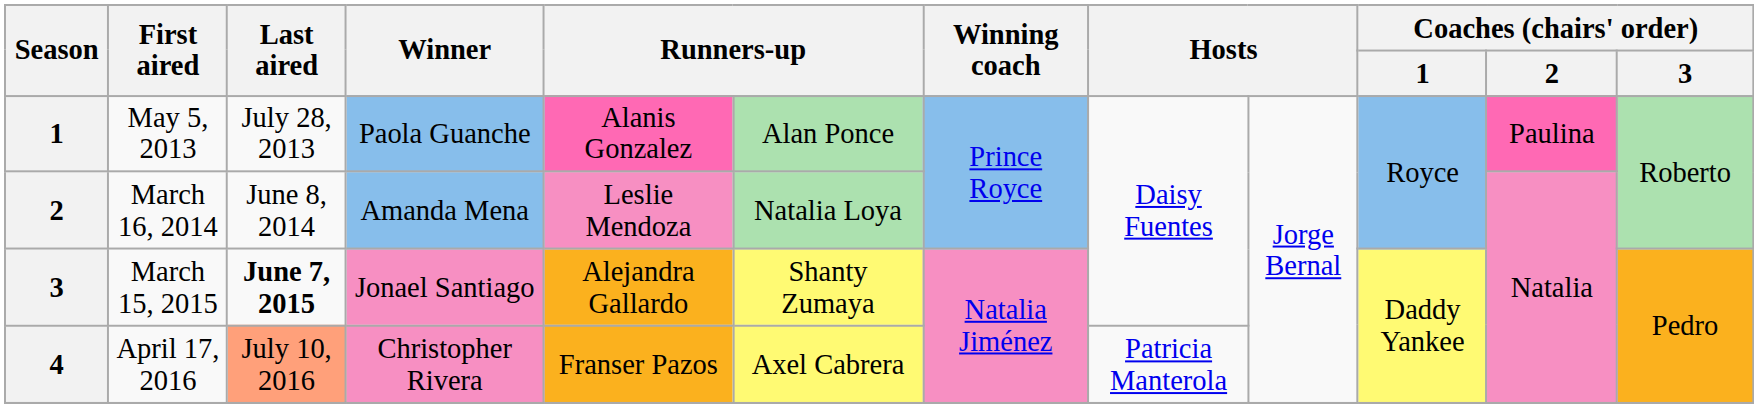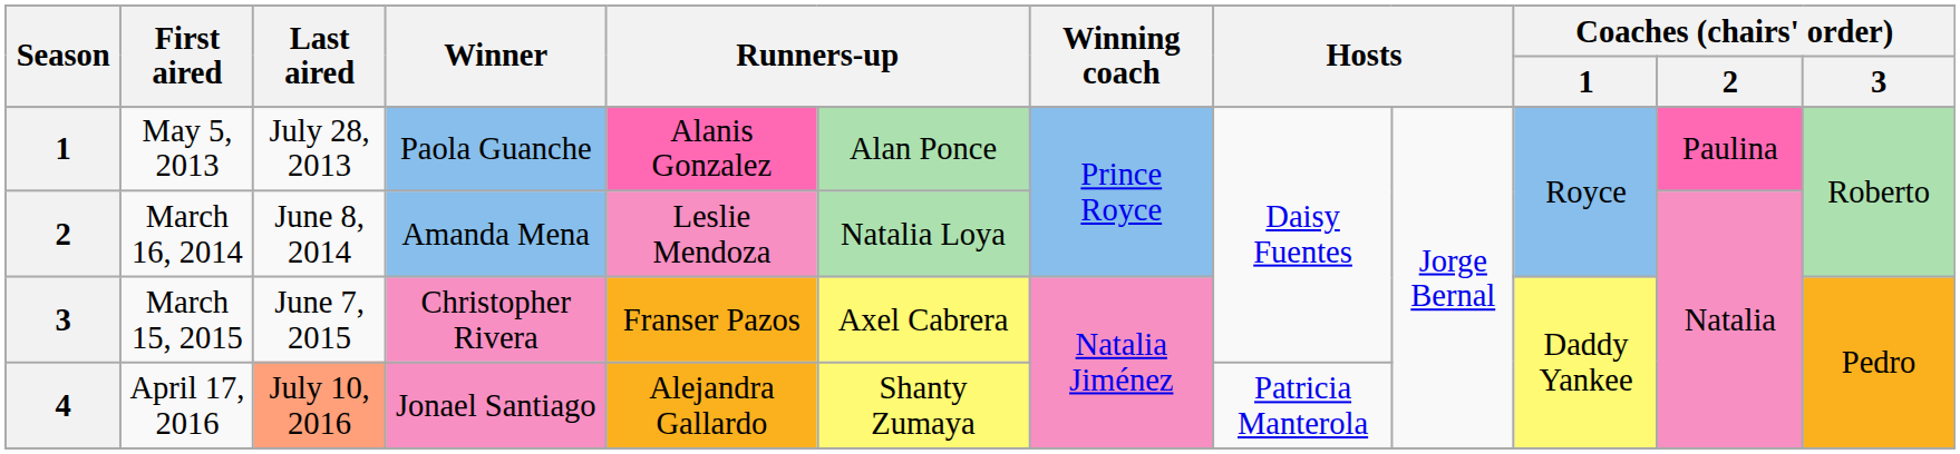March 15, 2015 | Last aired: bold -> normal
March 15, 2015 | Winner: Jonael Santiago -> Christopher Rivera
March 15, 2015 | column 5: Alejandra Gallardo -> Franser Pazos
March 15, 2015 | column 6: Shanty Zumaya -> Axel Cabrera
April 17, 2016 | Winner: Christopher Rivera -> Jonael Santiago
April 17, 2016 | column 5: Franser Pazos -> Alejandra Gallardo
April 17, 2016 | column 6: Axel Cabrera -> Shanty Zumaya
